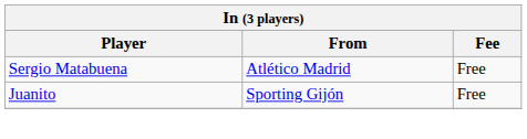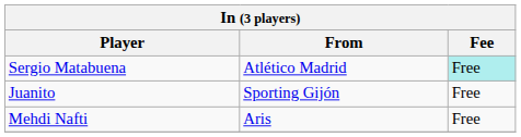Sergio Matabuena | Fee: no background -> paleturquoise background
+ row: Mehdi Nafti | Aris | Free
